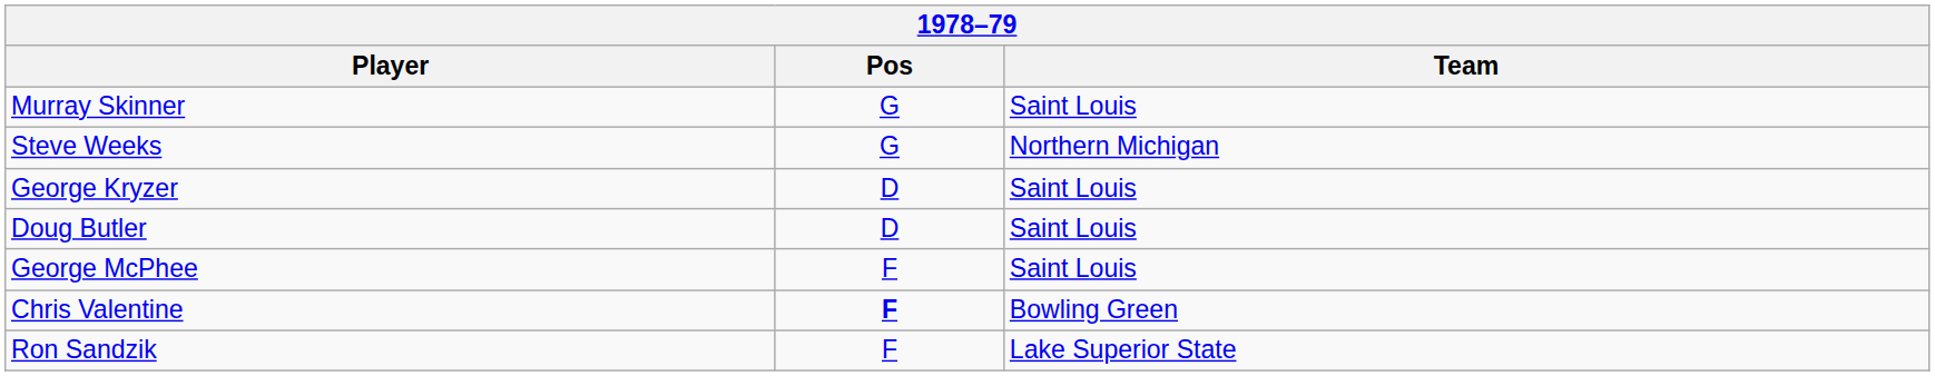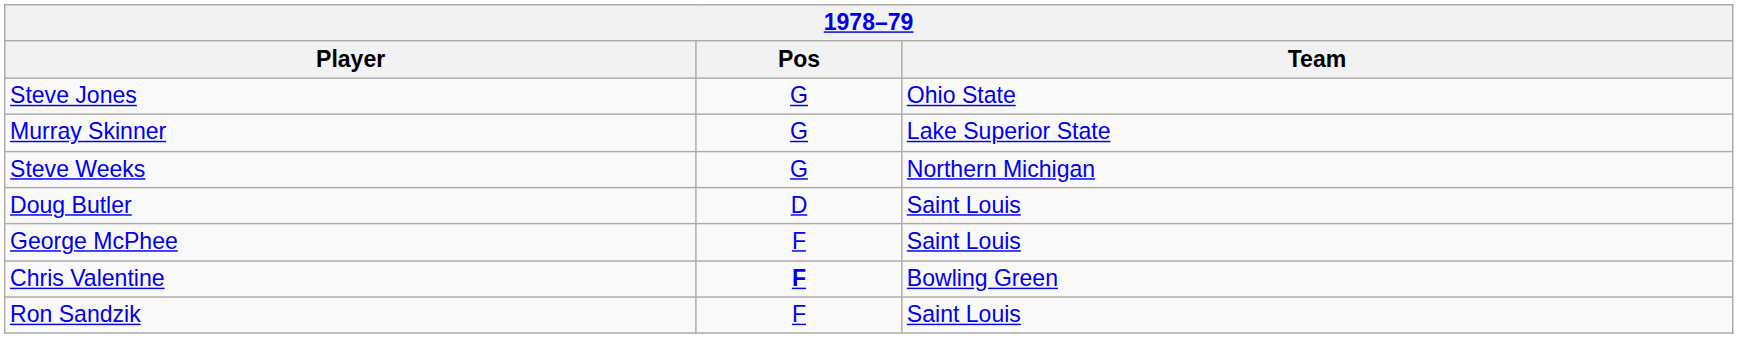+ row: Steve Jones | G | Ohio State
Murray Skinner | Team: Saint Louis -> Lake Superior State
- row: George Kryzer | D | Saint Louis
Ron Sandzik | Team: Lake Superior State -> Saint Louis
